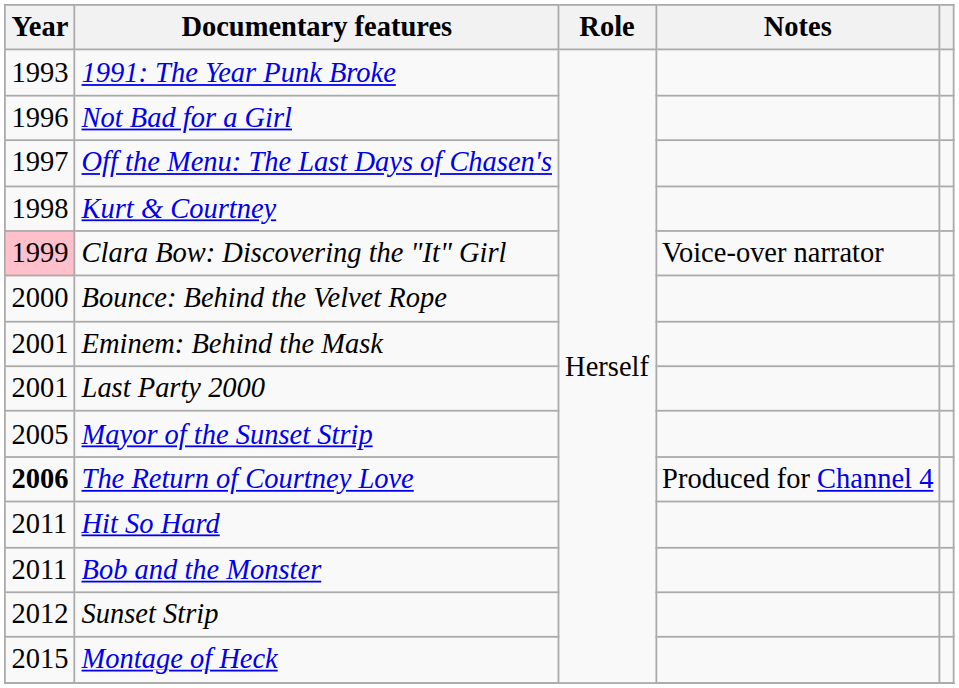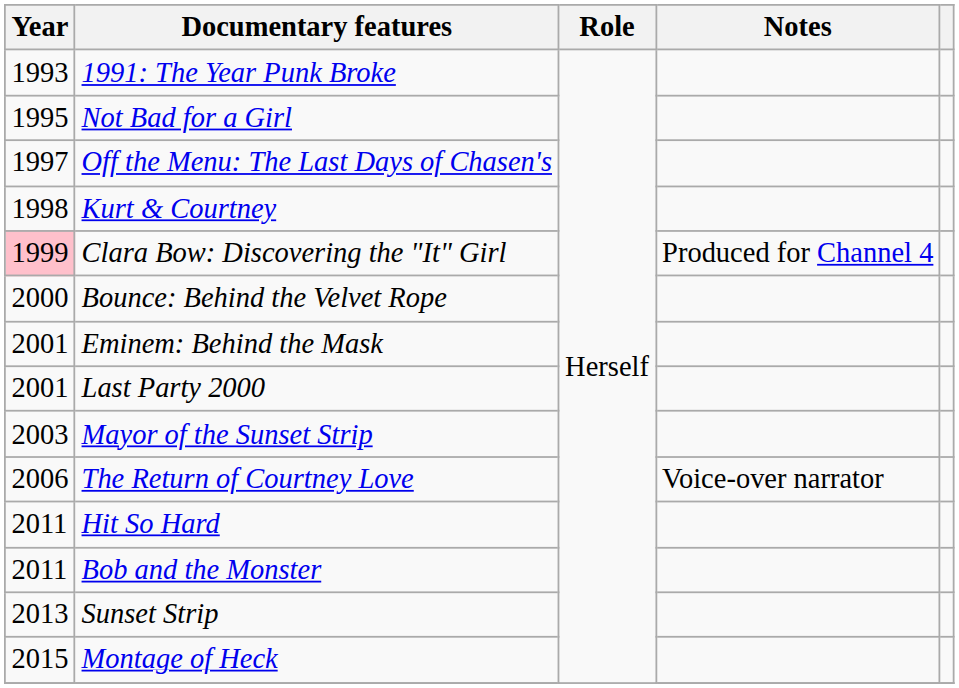Not Bad for a Girl | Year: 1996 -> 1995
Clara Bow: Discovering the "It" Girl | Notes: Voice-over narrator -> Produced for Channel 4
Mayor of the Sunset Strip | Year: 2005 -> 2003
The Return of Courtney Love | Year: bold -> normal
The Return of Courtney Love | Notes: Produced for Channel 4 -> Voice-over narrator
Sunset Strip | Year: 2012 -> 2013
